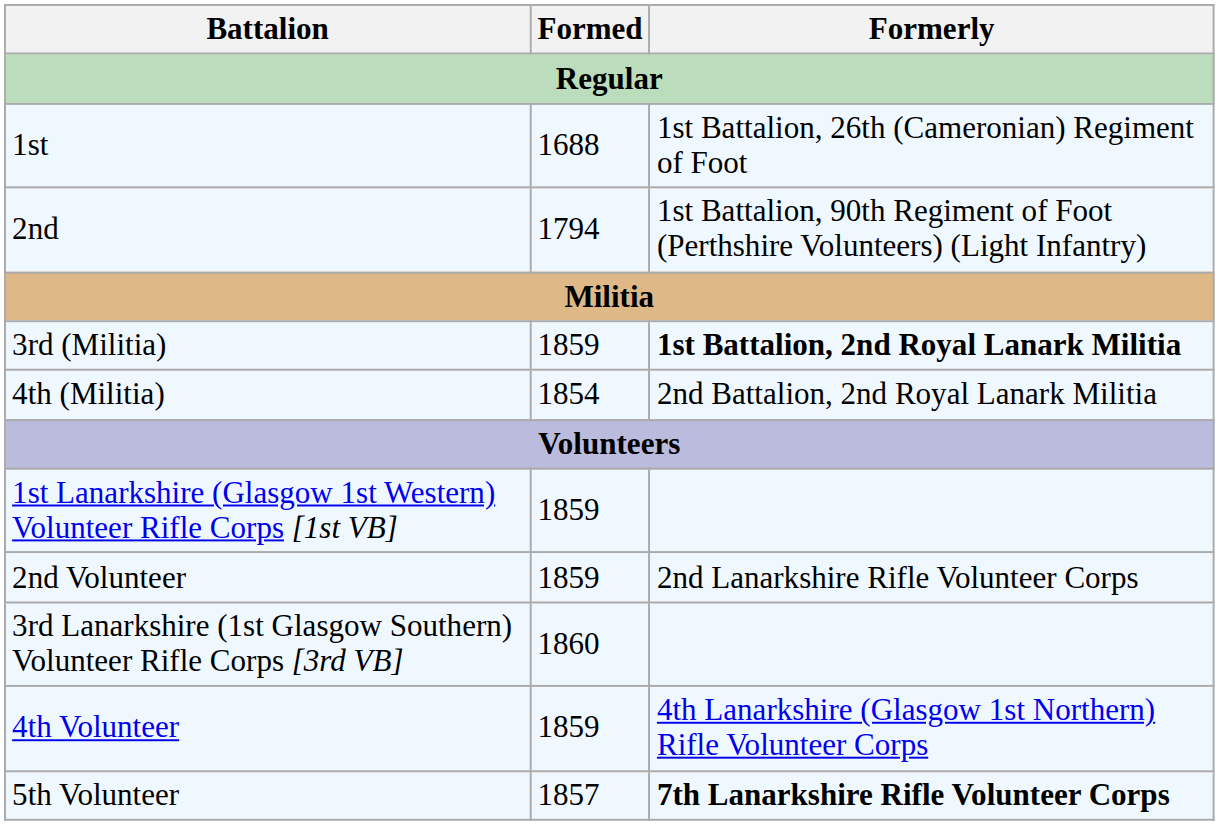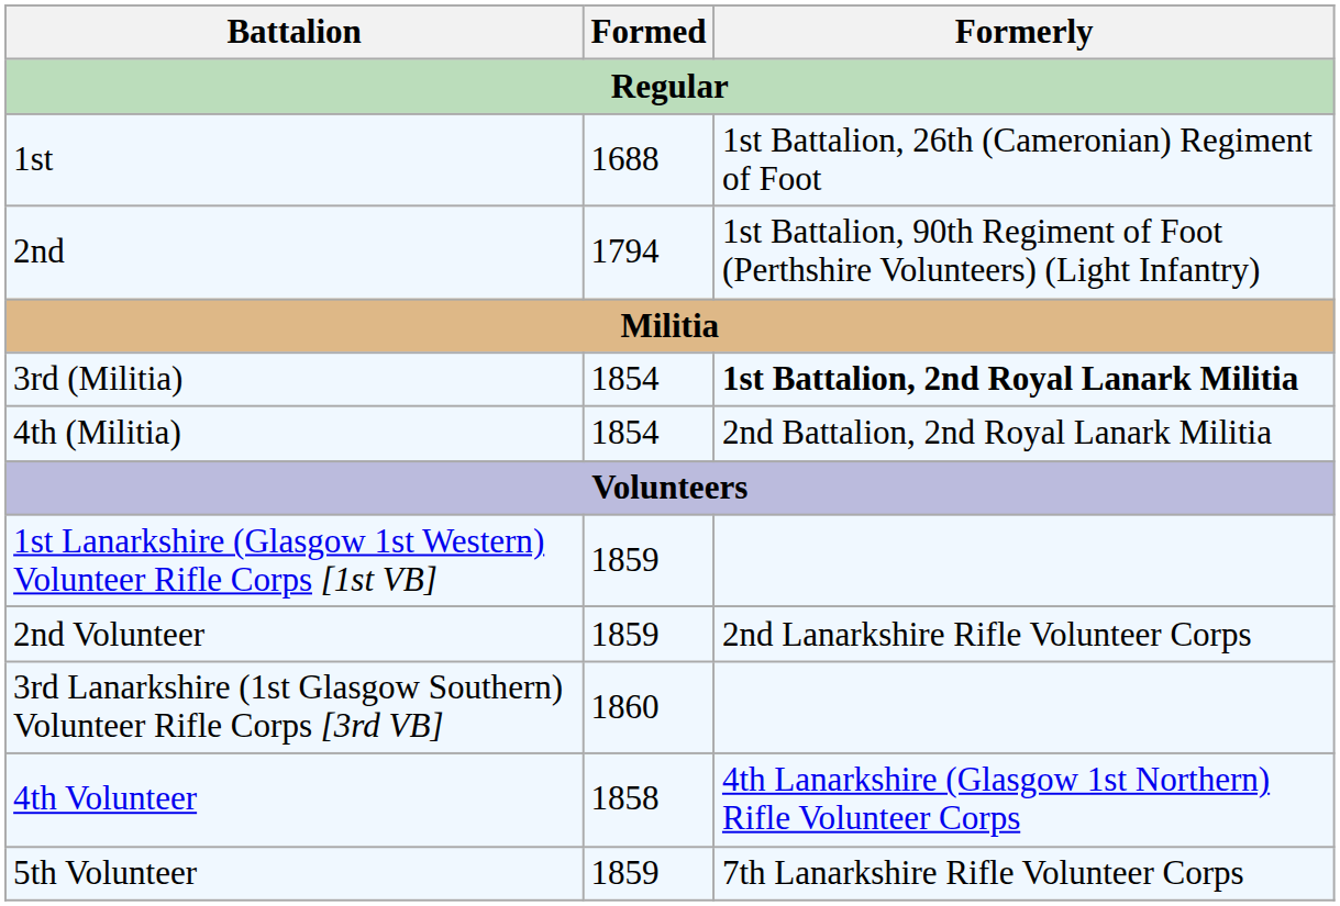3rd (Militia) | Formed: 1859 -> 1854
4th Volunteer | Formed: 1859 -> 1858
5th Volunteer | Formed: 1857 -> 1859
5th Volunteer | Formerly: bold -> normal
